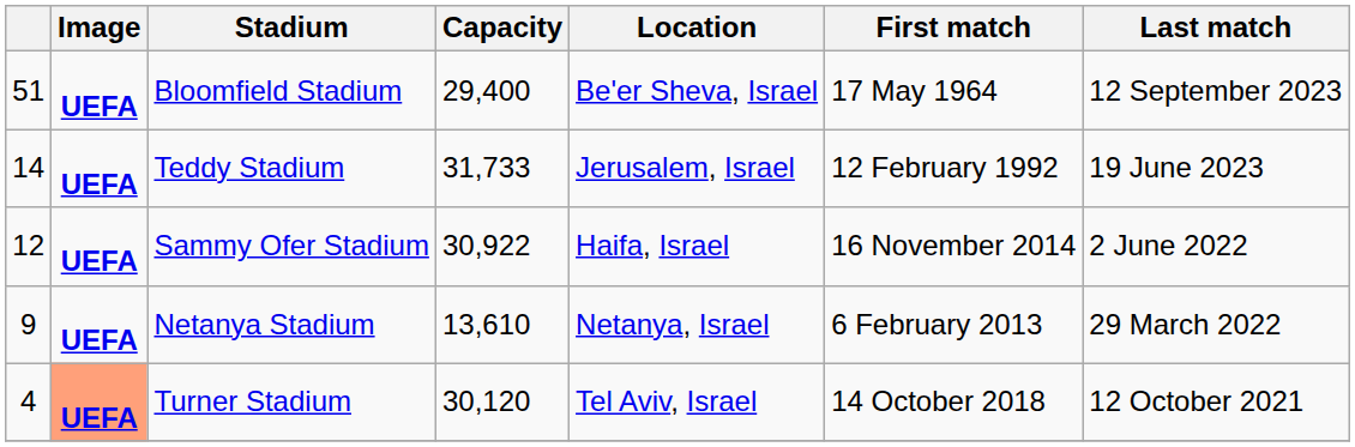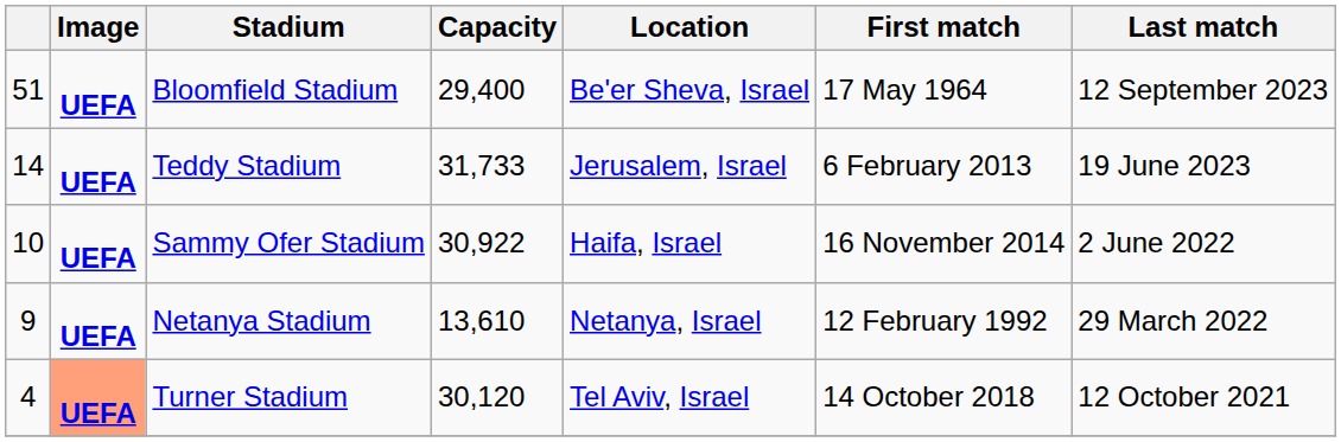Teddy Stadium | First match: 12 February 1992 -> 6 February 2013
Sammy Ofer Stadium | column 1: 12 -> 10
Netanya Stadium | First match: 6 February 2013 -> 12 February 1992
